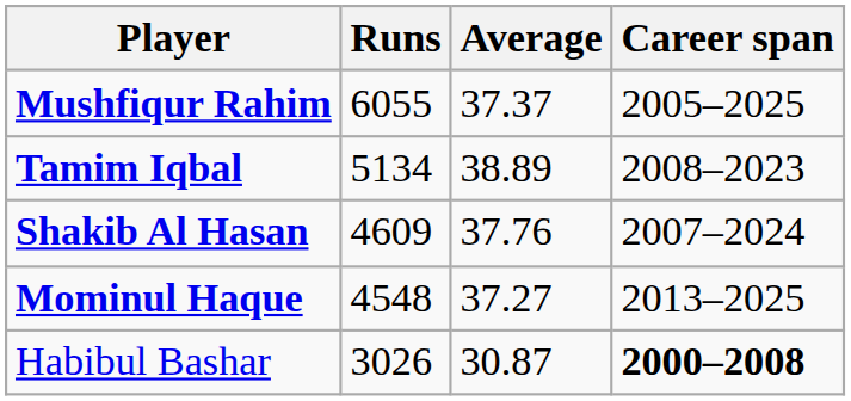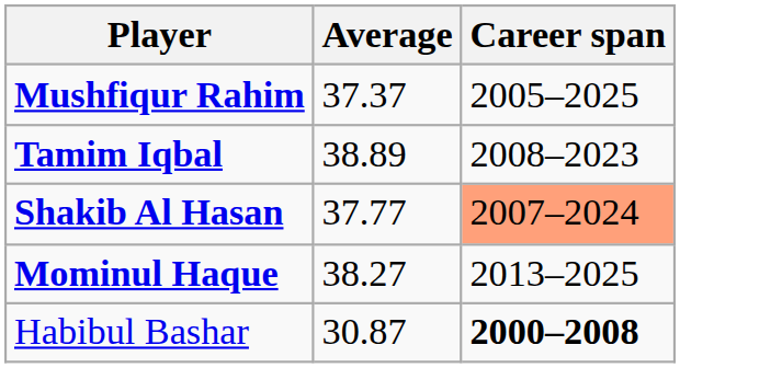- column: Runs | 6055 | 5134 | 4609 | 4548 | 3026
Shakib Al Hasan | Average: 37.76 -> 37.77
Shakib Al Hasan | Career span: no background -> lightsalmon background
Mominul Haque | Average: 37.27 -> 38.27
